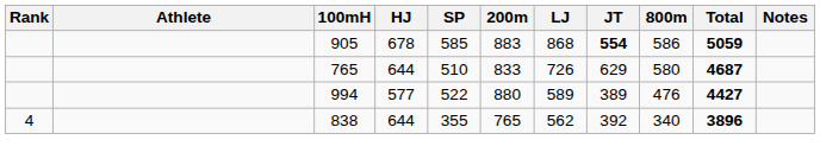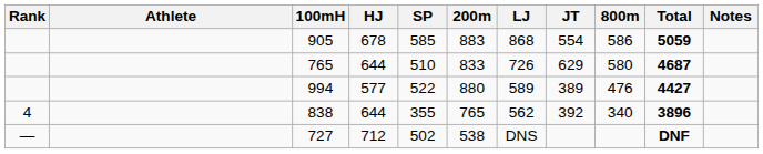905 | JT: bold -> normal
+ row: — | 727 | 712 | 502 | 538 | DNS | DNF
